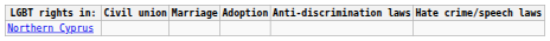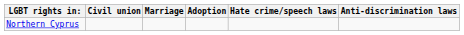columns swapped: Anti-discrimination laws <-> Hate crime/speech laws
